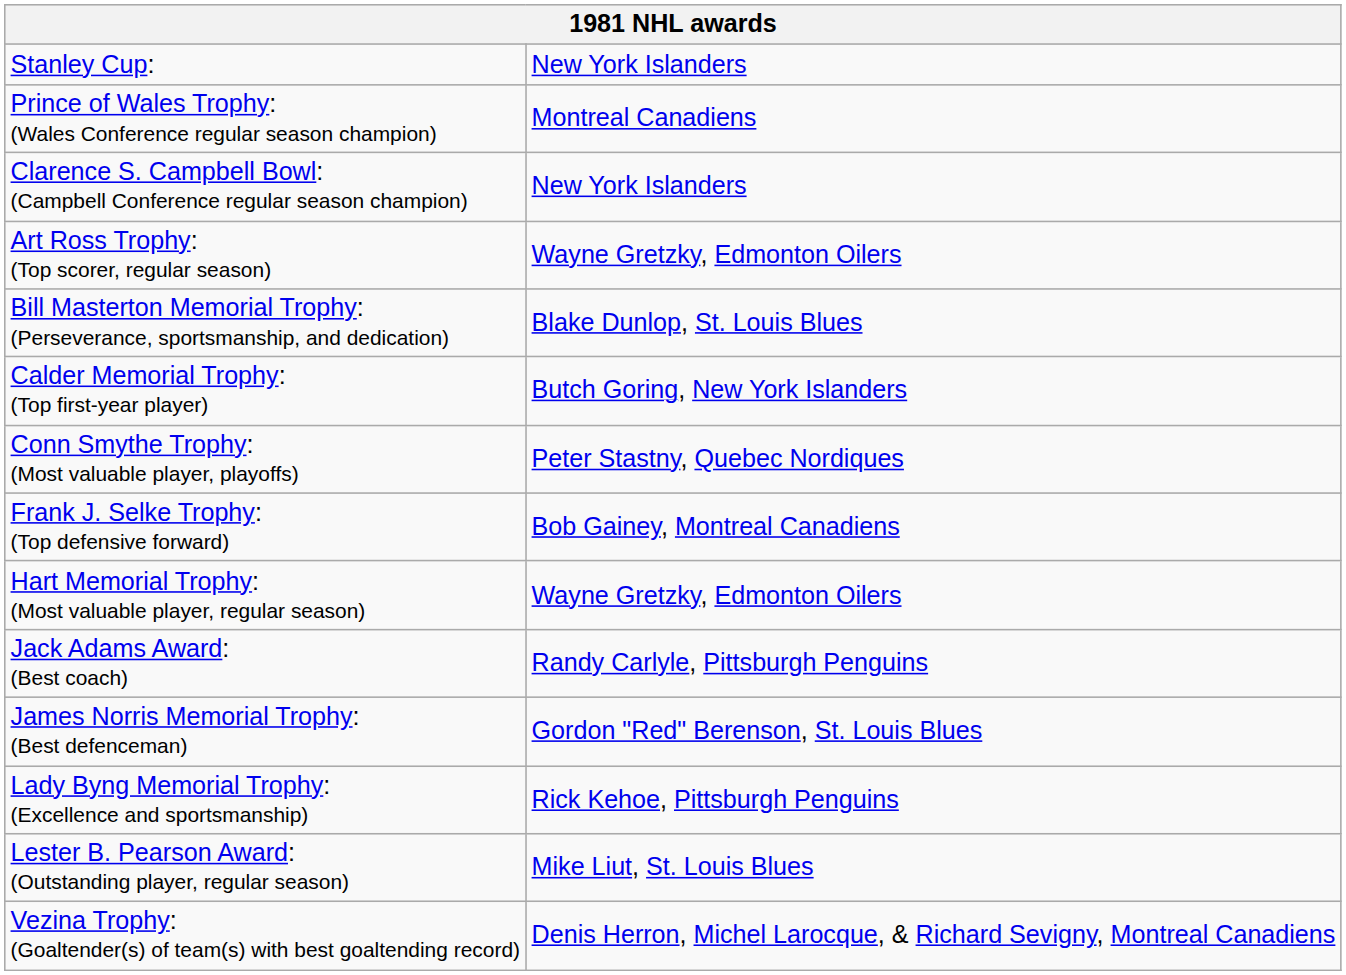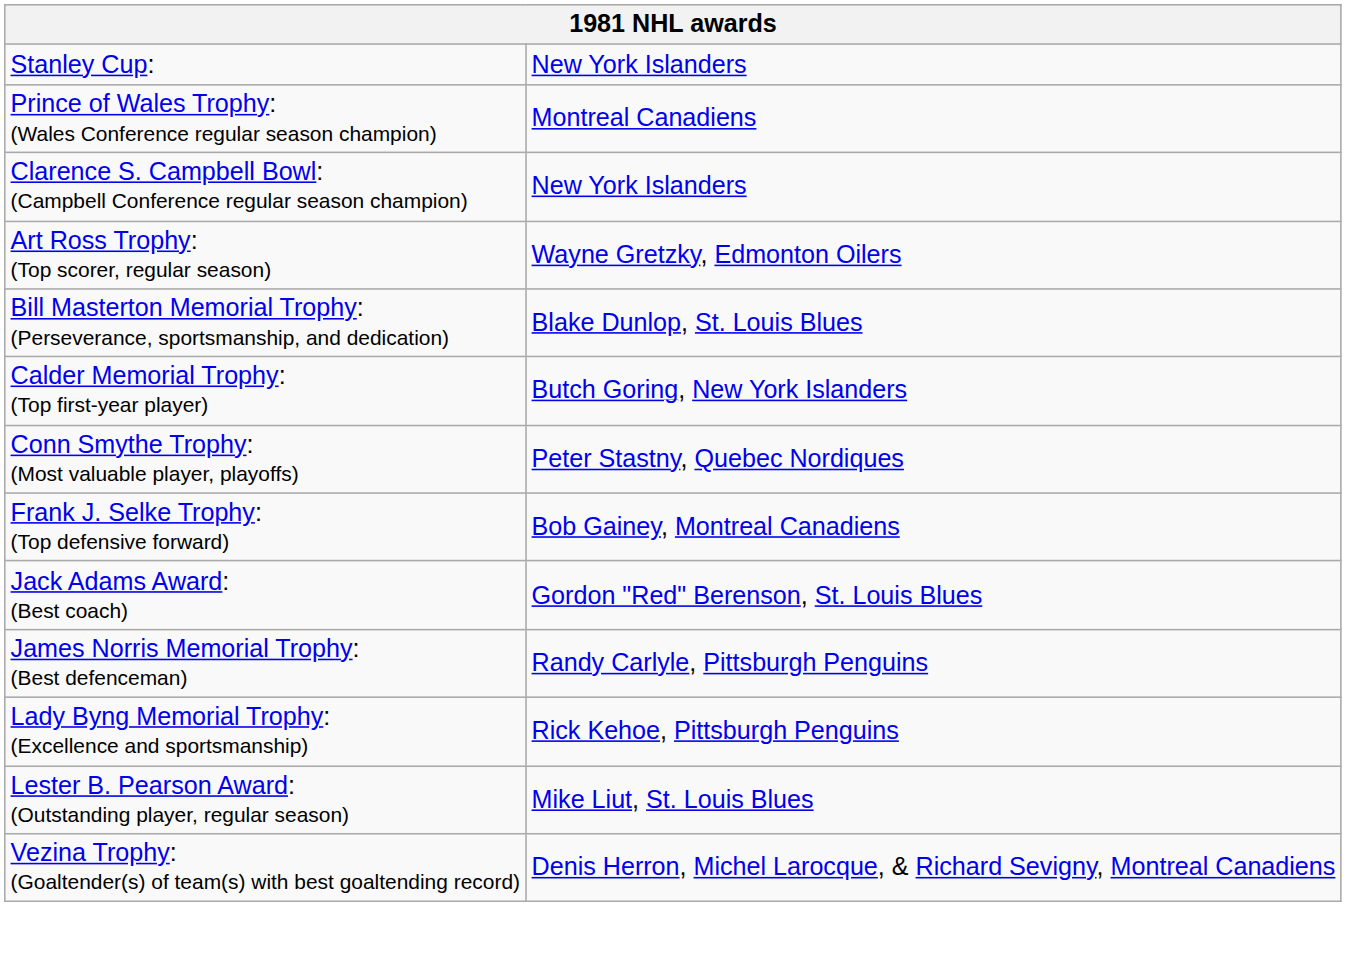- row: Hart Memorial Trophy: (Most valuable player, regular season) | Wayne Gretzky, Edmonton Oilers
Jack Adams Award: (Best coach) | column 2: Randy Carlyle, Pittsburgh Penguins -> Gordon "Red" Berenson, St. Louis Blues
James Norris Memorial Trophy: (Best defenceman) | column 2: Gordon "Red" Berenson, St. Louis Blues -> Randy Carlyle, Pittsburgh Penguins
